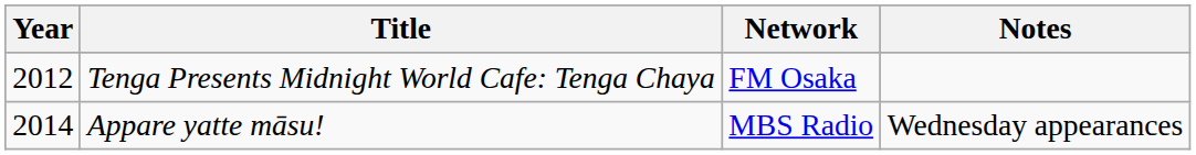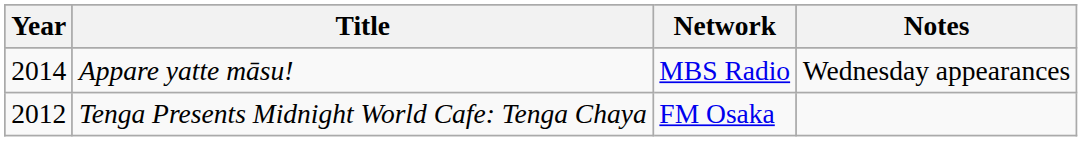rows swapped: Tenga Presents Midnight World Cafe: Tenga Chaya <-> Appare yatte māsu!
